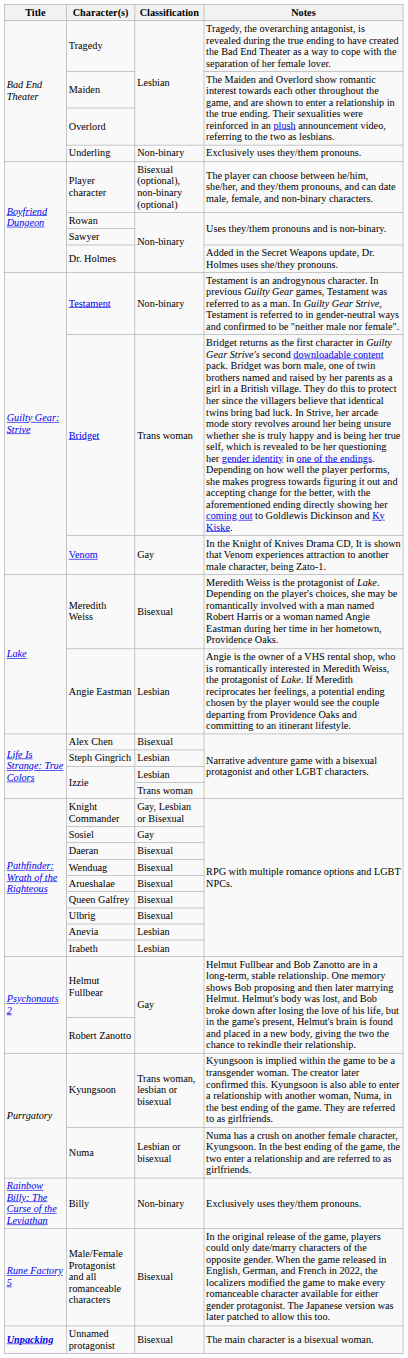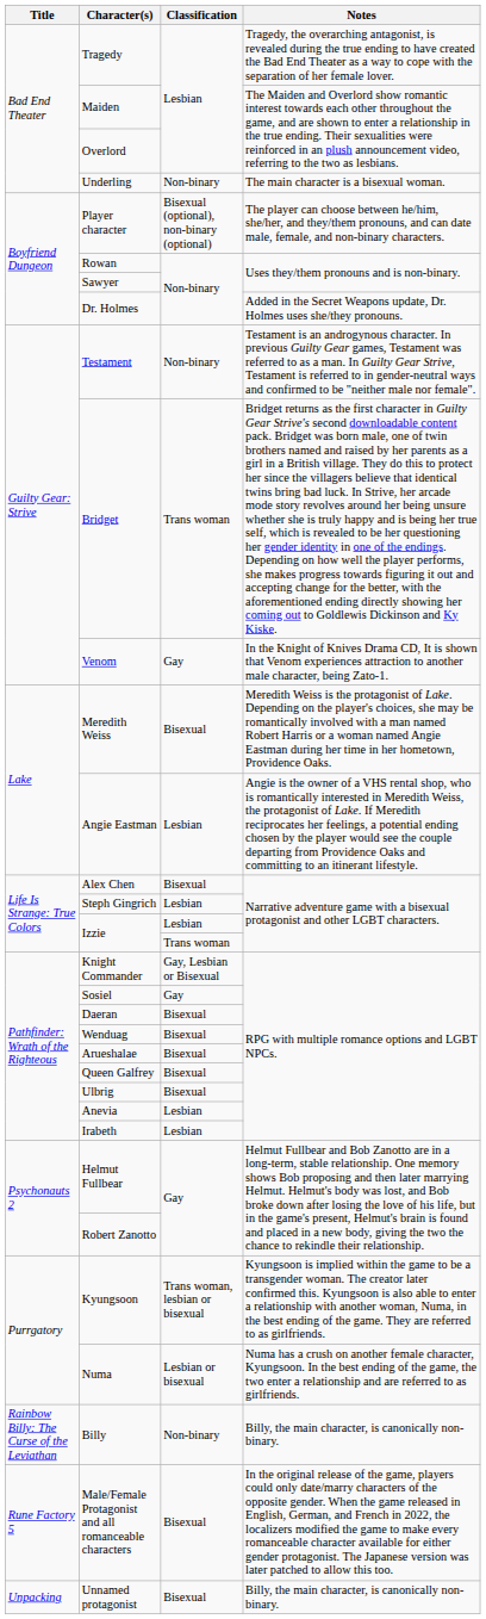Underling | Notes: Exclusively uses they/them pronouns. -> The main character is a bisexual woman.
Billy | Notes: Exclusively uses they/them pronouns. -> Billy, the main character, is canonically non-binary.
Unnamed protagonist | Title: bold -> normal
Unnamed protagonist | Notes: The main character is a bisexual woman. -> Billy, the main character, is canonically non-binary.
